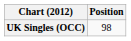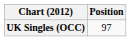UK Singles (OCC) | Position: 98 -> 97
